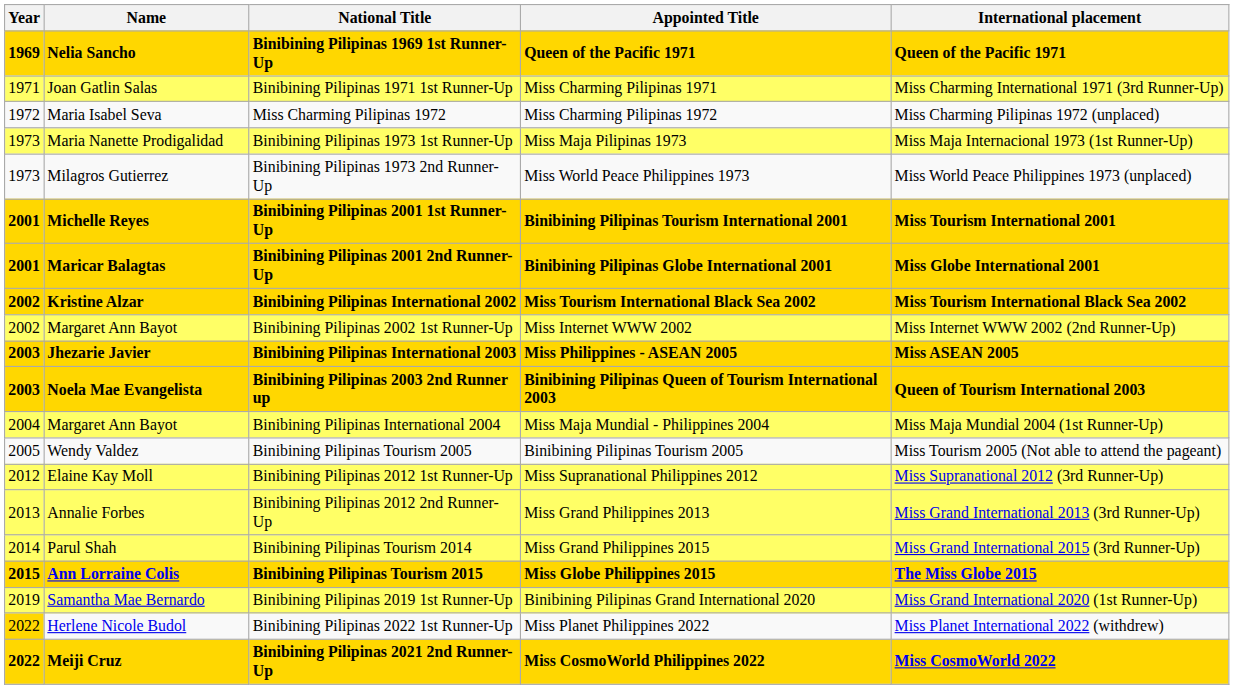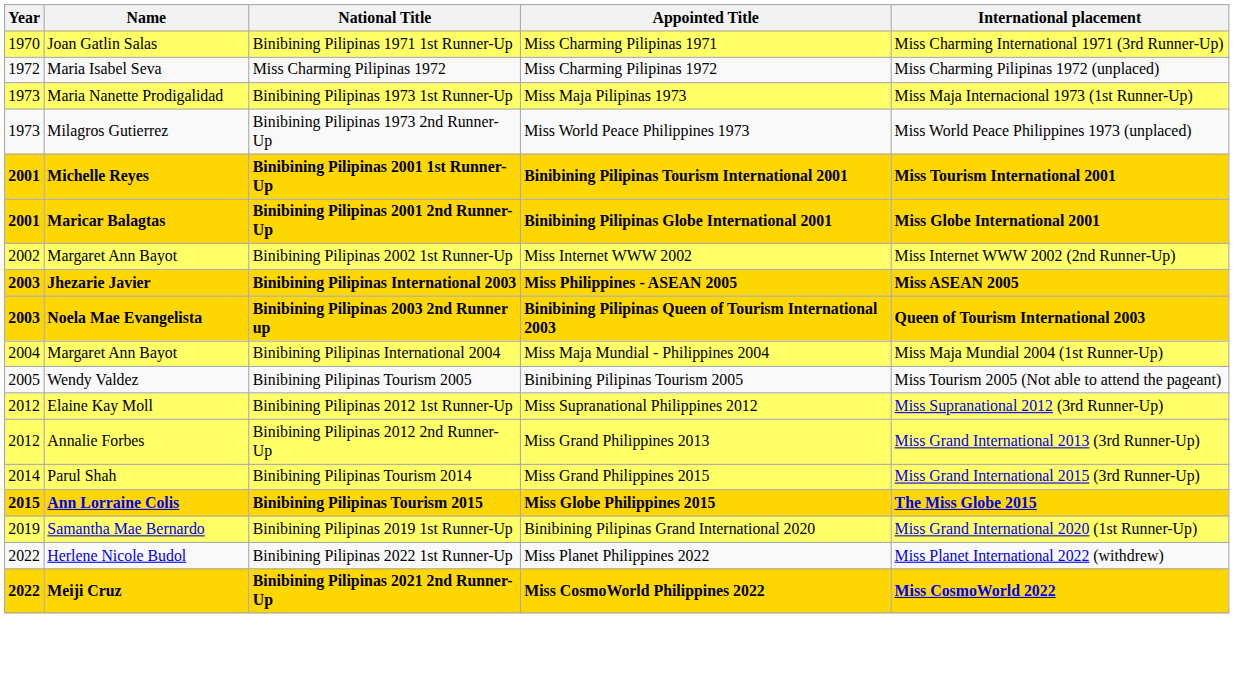- row: 1969 | Nelia Sancho | Binibining Pilipinas 1969 1st Runner-Up | Queen of the Pacific 1971 | Queen of the Pacific 1971
Binibining Pilipinas 1971 1st Runner-Up | Year: 1971 -> 1970
- row: 2002 | Kristine Alzar | Binibining Pilipinas International 2002 | Miss Tourism International Black Sea 2002 | Miss Tourism International Black Sea 2002
Binibining Pilipinas 2012 2nd Runner-Up | Year: 2013 -> 2012
Binibining Pilipinas 2022 1st Runner-Up | Year: gold background -> no background
